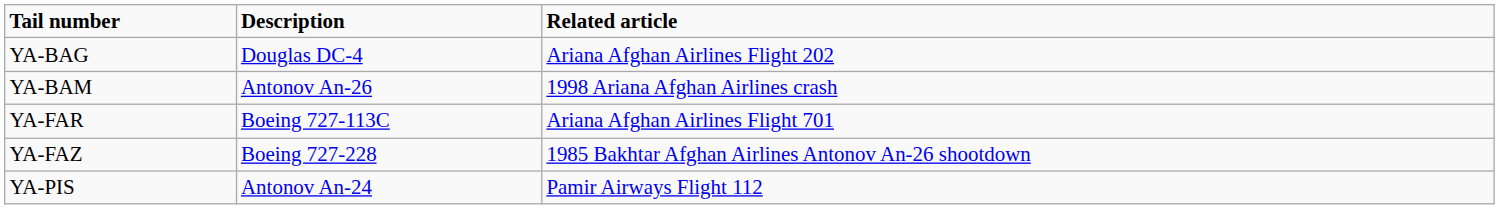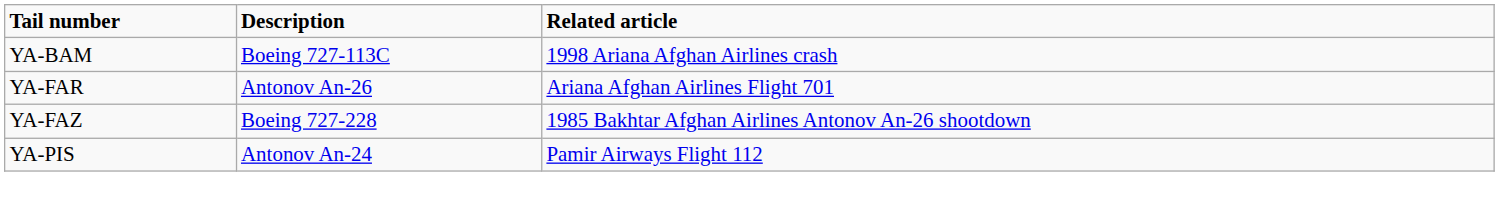- row: YA-BAG | Douglas DC-4 | Ariana Afghan Airlines Flight 202
YA-BAM | Description: Antonov An-26 -> Boeing 727-113C
YA-FAR | Description: Boeing 727-113C -> Antonov An-26
